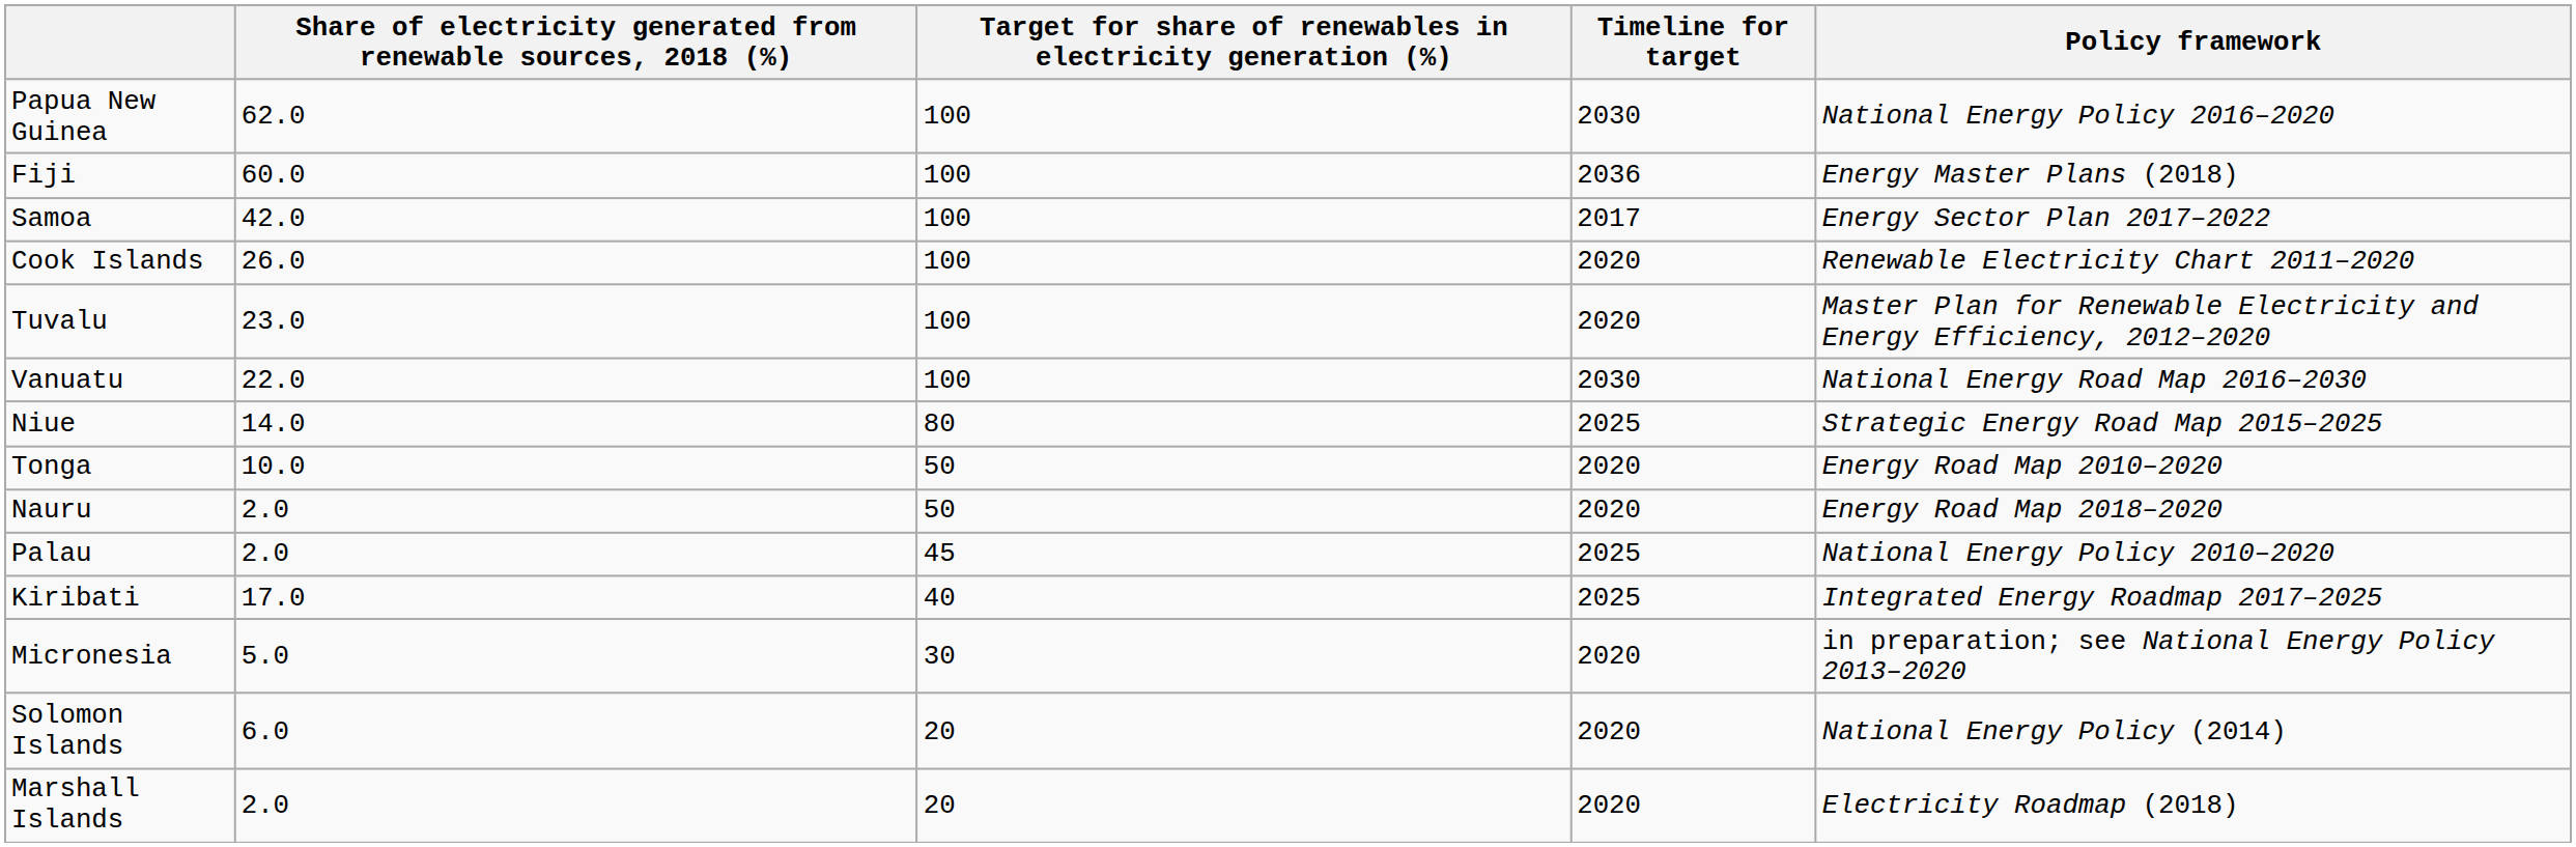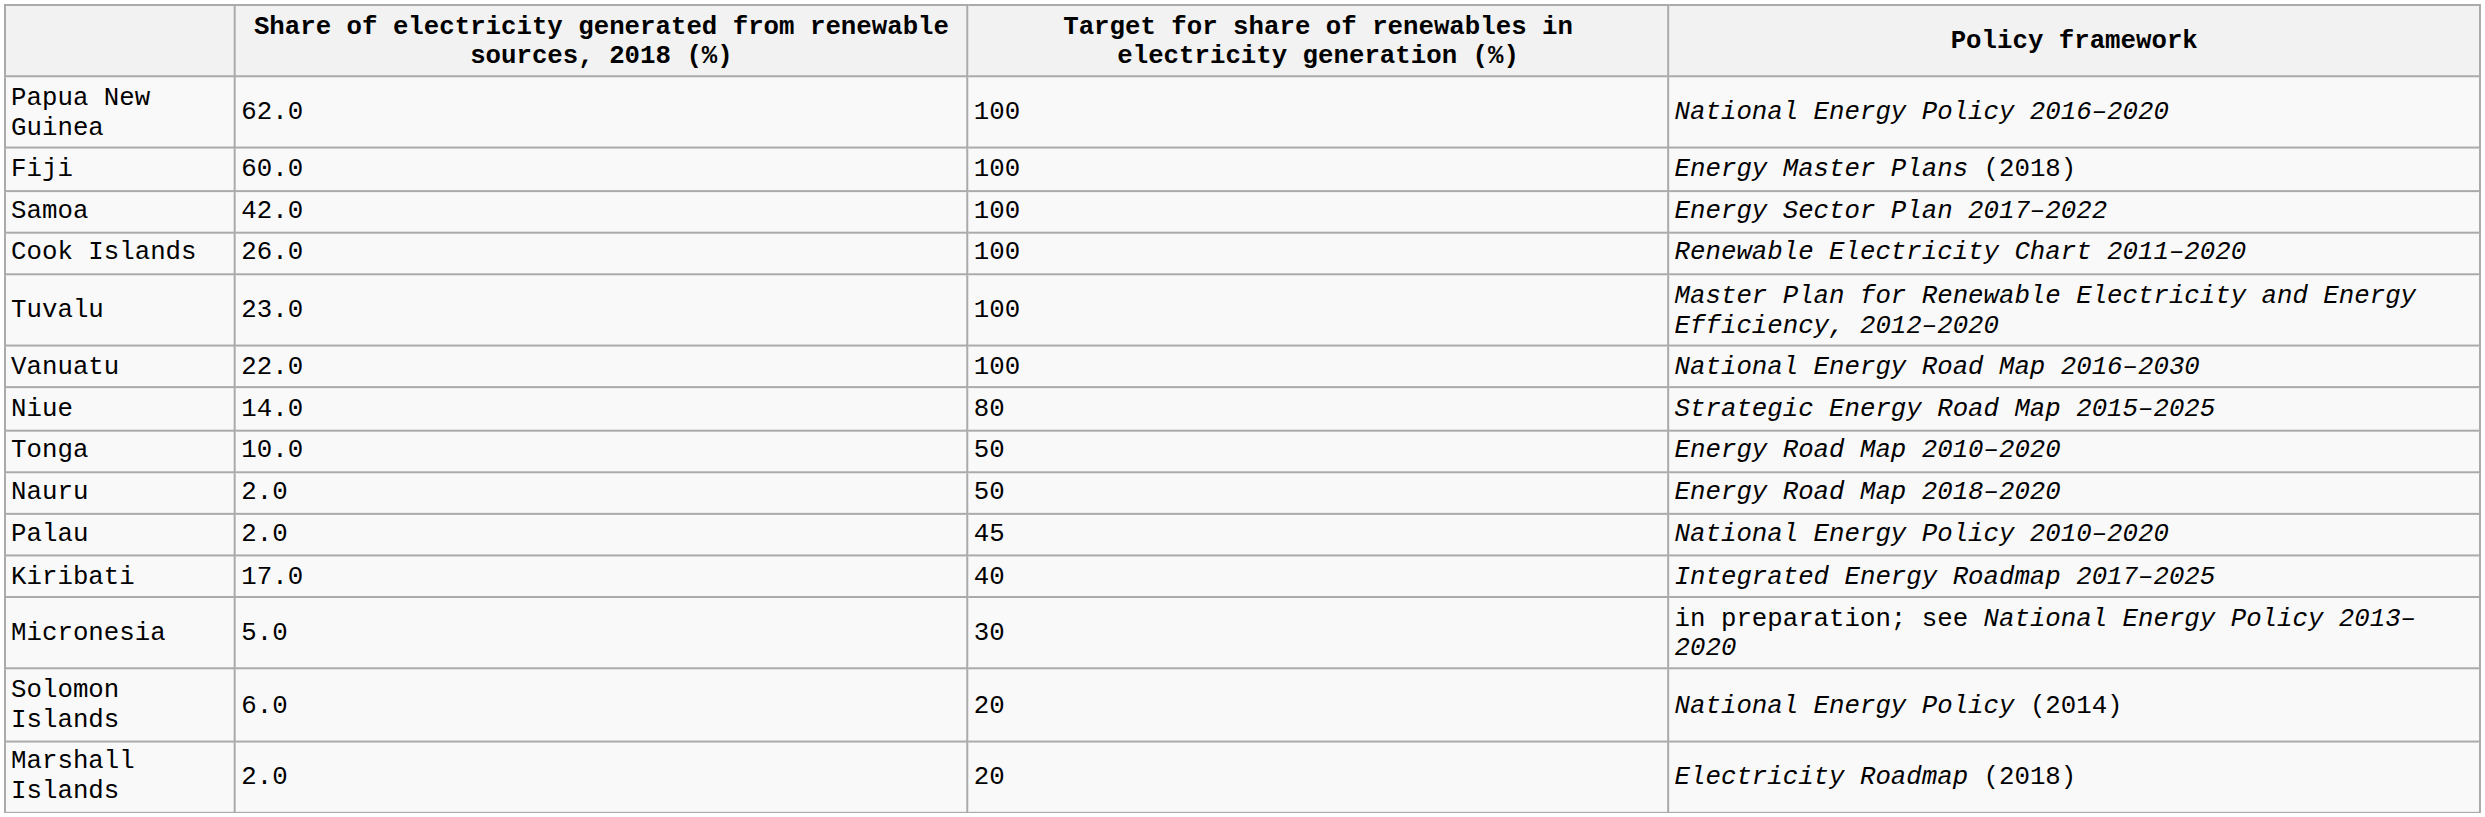- column: Timeline for target | 2030 | 2036 | 2017 | 2020 | 2020 | 2030 | 2025 | 2020 | 2020 | 2025 | 2025 | 2020 | 2020 | 2020
